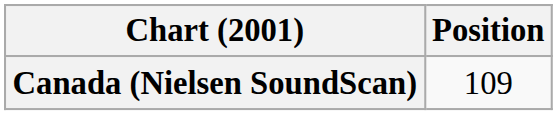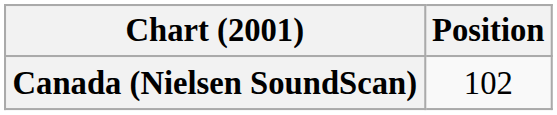Canada (Nielsen SoundScan) | Position: 109 -> 102
